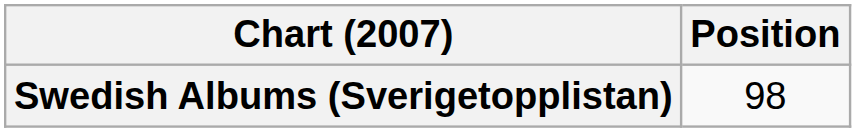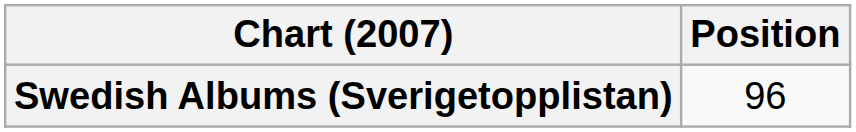Swedish Albums (Sverigetopplistan) | Position: 98 -> 96
